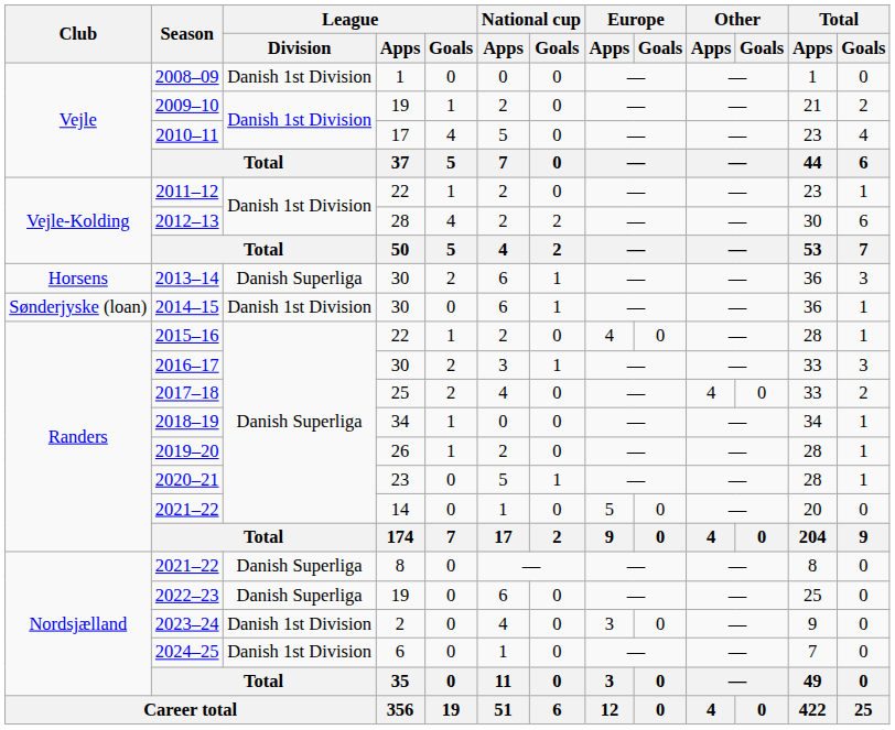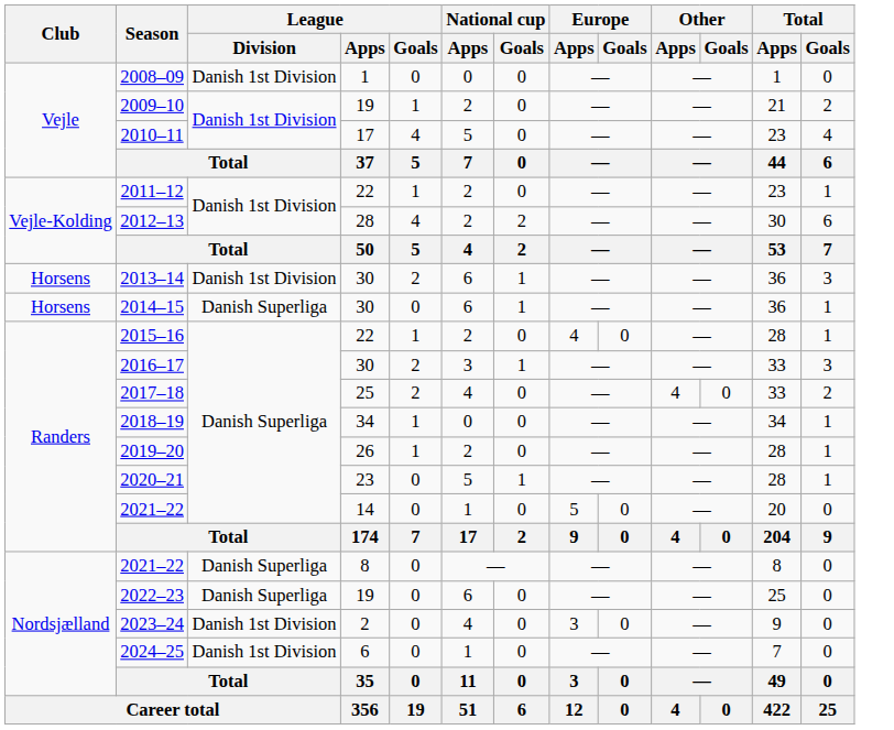2013–14 | League / Division: Danish Superliga -> Danish 1st Division
2014–15 | Club: Sønderjyske (loan) -> Horsens
2014–15 | League / Division: Danish 1st Division -> Danish Superliga
